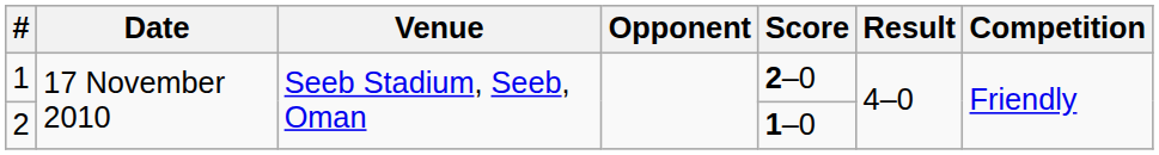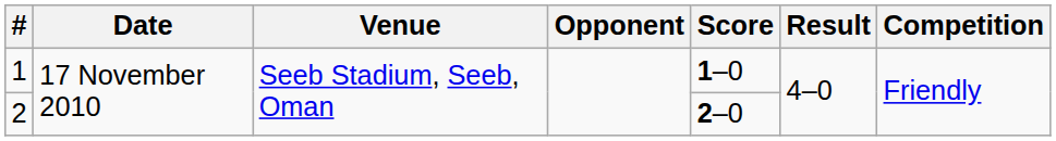1 | Score: 2–0 -> 1–0
2 | Score: 1–0 -> 2–0
